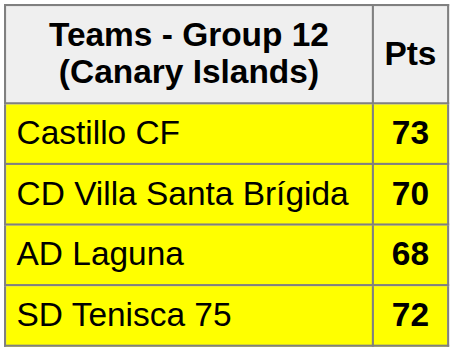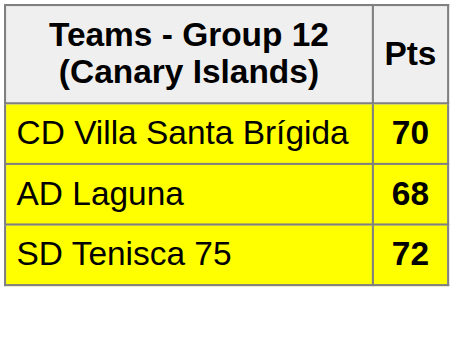- row: Castillo CF | 73
